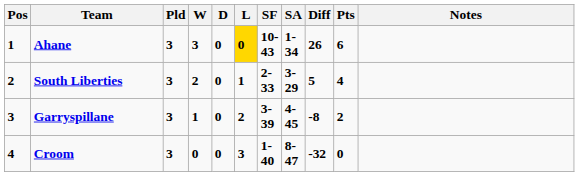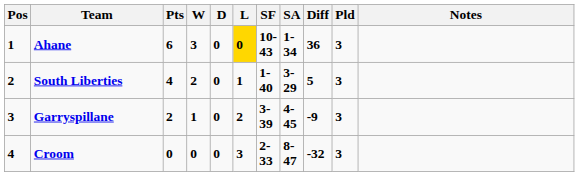columns swapped: Pld <-> Pts
Ahane | Diff: 26 -> 36
South Liberties | SF: 2-33 -> 1-40
Garryspillane | Diff: -8 -> -9
Croom | SF: 1-40 -> 2-33
